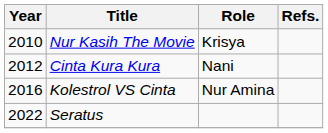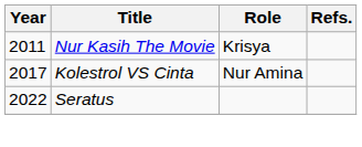Nur Kasih The Movie | Year: 2010 -> 2011
- row: 2012 | Cinta Kura Kura | Nani
Kolestrol VS Cinta | Year: 2016 -> 2017
